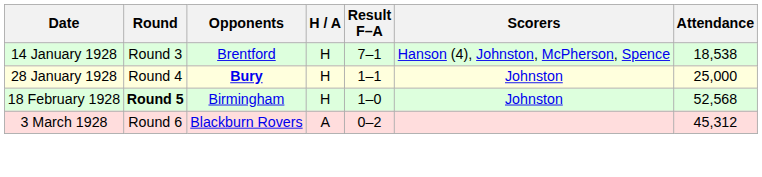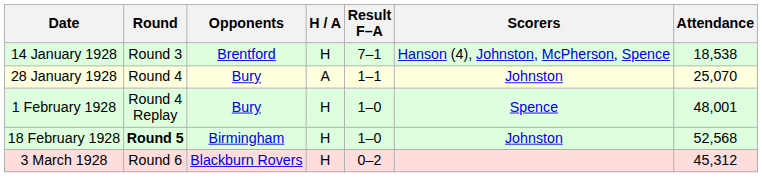28 January 1928 | Opponents: bold -> normal
28 January 1928 | H / A: H -> A
28 January 1928 | Attendance: 25,000 -> 25,070
+ row: 1 February 1928 | Round 4 Replay | Bury | H | 1–0 | Spence | 48,001
3 March 1928 | H / A: A -> H
